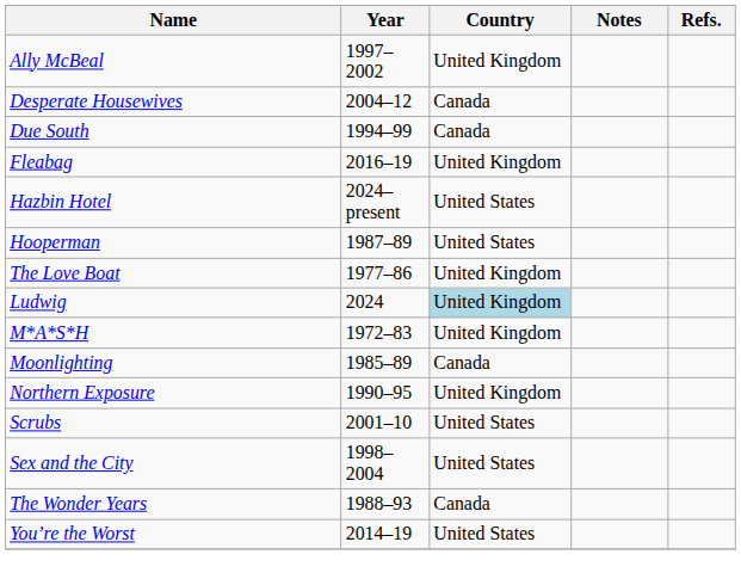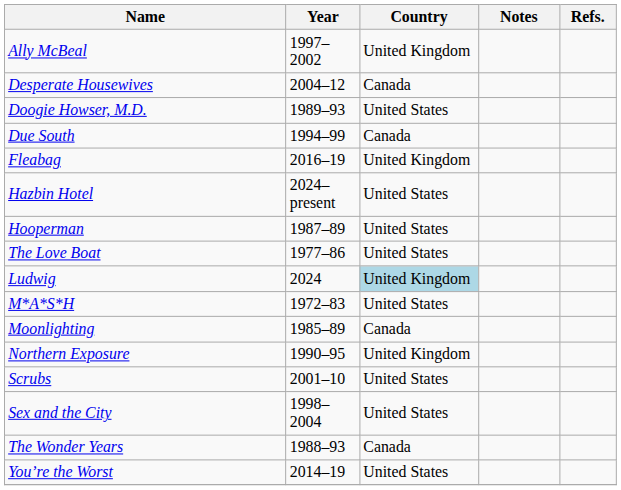+ row: Doogie Howser, M.D. | 1989–93 | United States
The Love Boat | Country: United Kingdom -> United States
M*A*S*H | Country: United Kingdom -> United States
